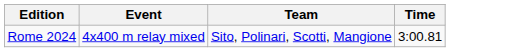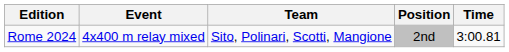+ column: Position | 2nd
